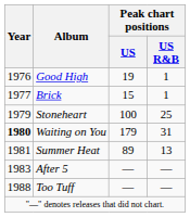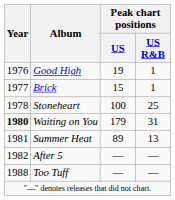Stoneheart | Year: 1979 -> 1978
After 5 | Year: 1983 -> 1982
